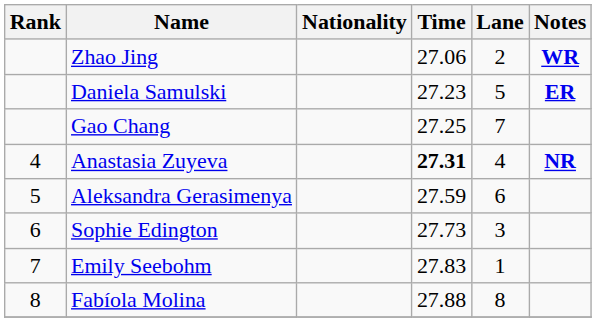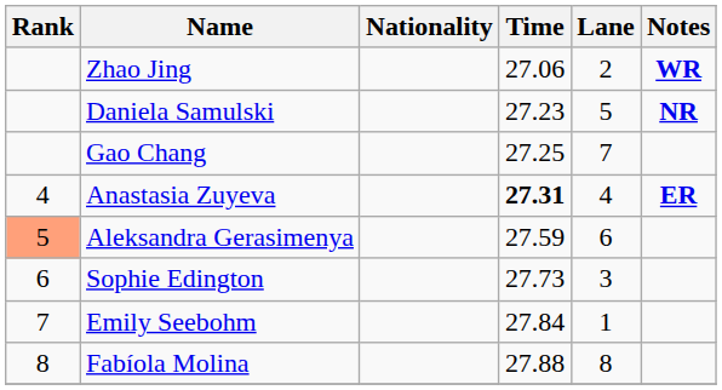Daniela Samulski | Notes: ER -> NR
Anastasia Zuyeva | Notes: NR -> ER
Aleksandra Gerasimenya | Rank: no background -> lightsalmon background
Emily Seebohm | Time: 27.83 -> 27.84
